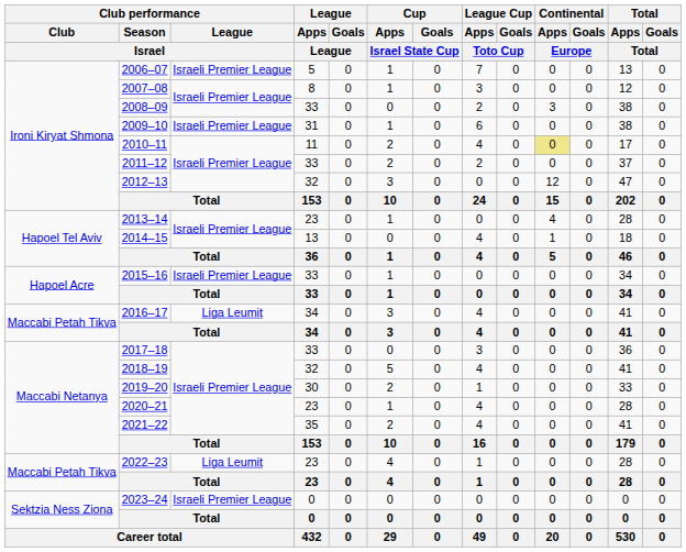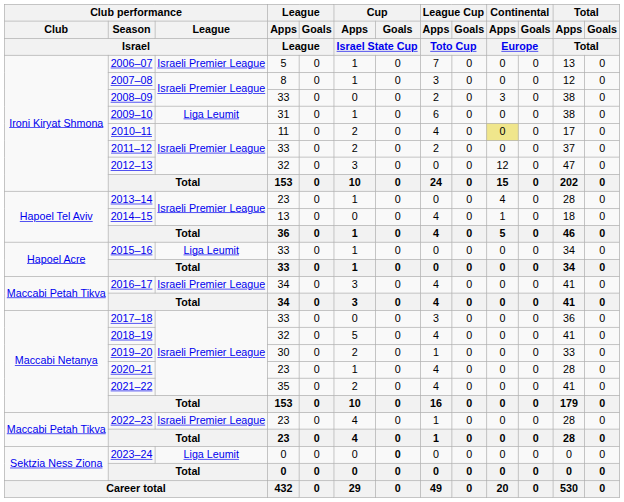2009–10 | Club performance / League / Israel: Israeli Premier League -> Liga Leumit
2015–16 | Club performance / League / Israel: Israeli Premier League -> Liga Leumit
2016–17 | Club performance / League / Israel: Liga Leumit -> Israeli Premier League
2022–23 | Club performance / League / Israel: Liga Leumit -> Israeli Premier League
2023–24 | Club performance / League / Israel: Israeli Premier League -> Liga Leumit
2023–24 | Cup / Goals / Israel State Cup: normal -> bold
